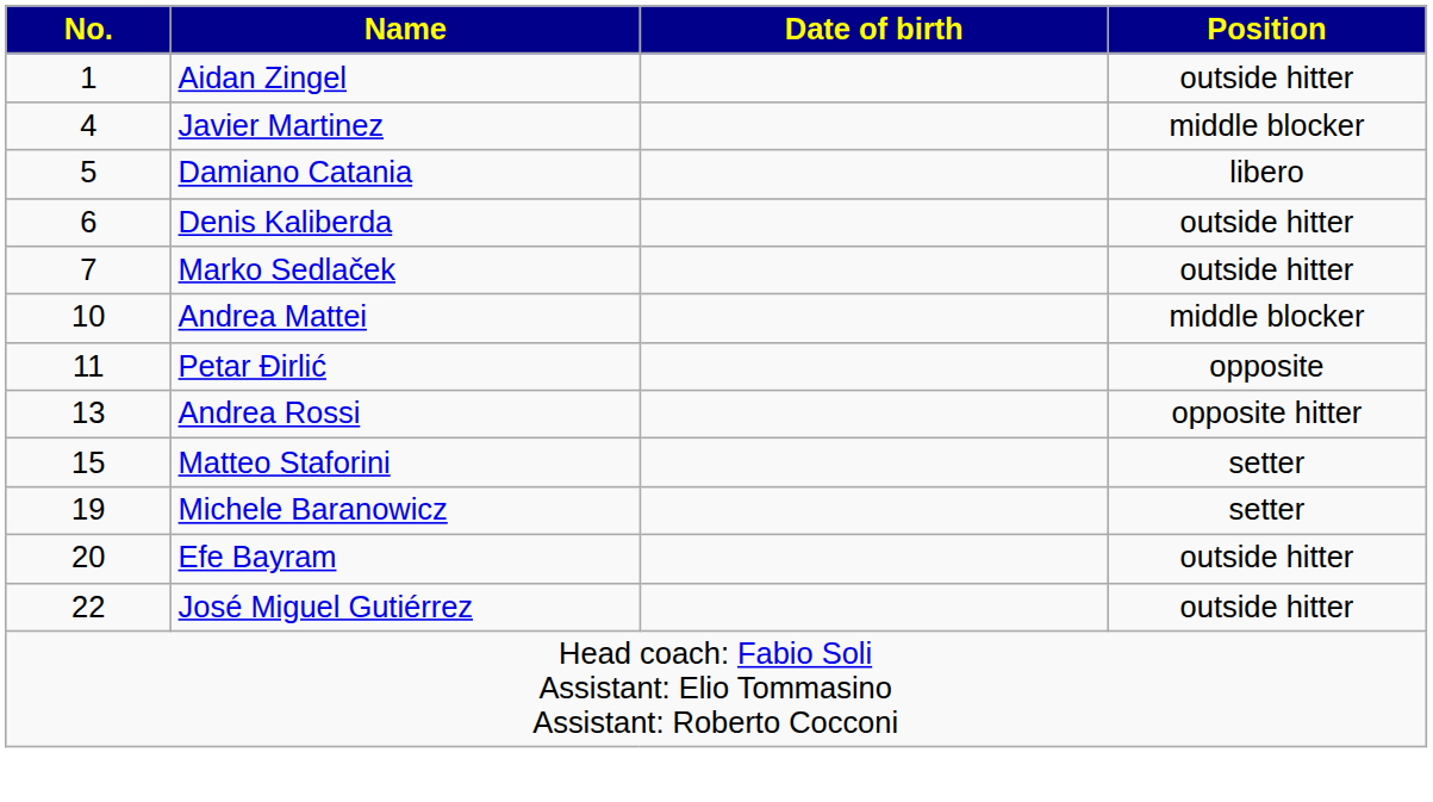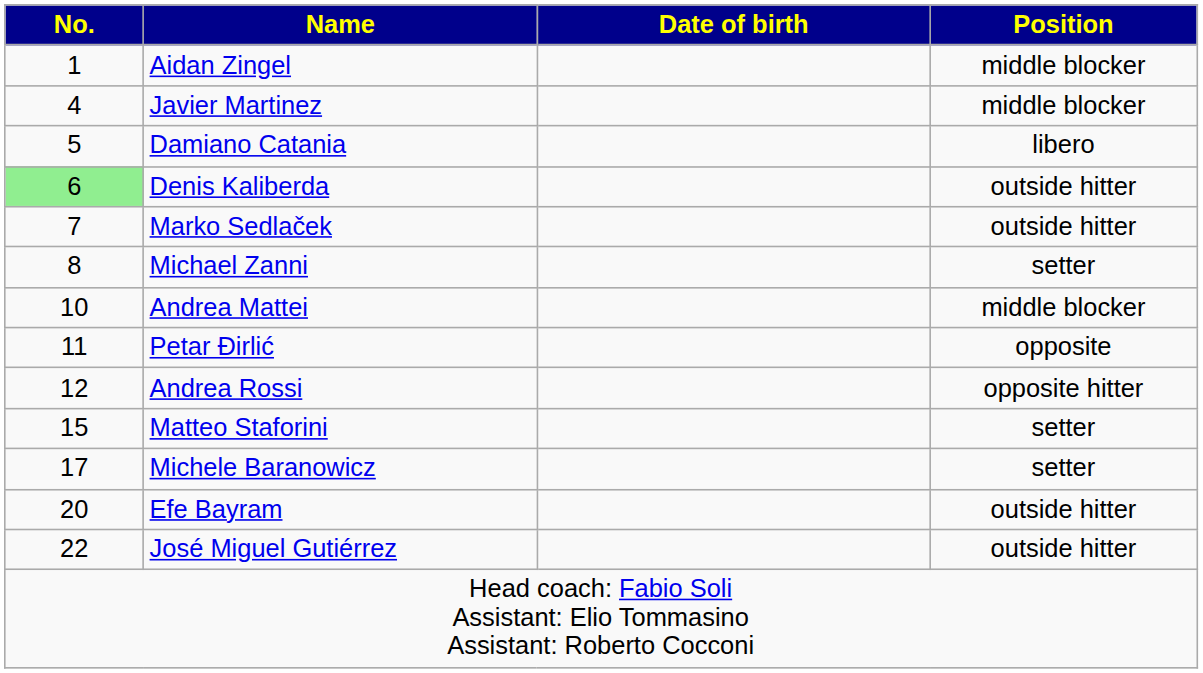Aidan Zingel | Position: outside hitter -> middle blocker
Denis Kaliberda | No.: no background -> lightgreen background
+ row: 8 | Michael Zanni | setter
Andrea Rossi | No.: 13 -> 12
Michele Baranowicz | No.: 19 -> 17
